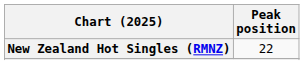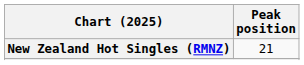New Zealand Hot Singles (RMNZ) | Peak position: 22 -> 21
